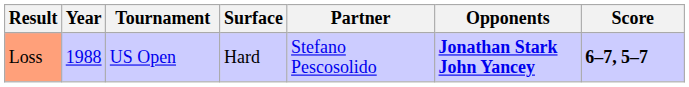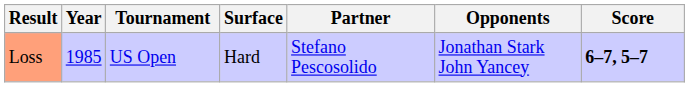Loss | Year: 1988 -> 1985
Loss | Opponents: bold -> normal
